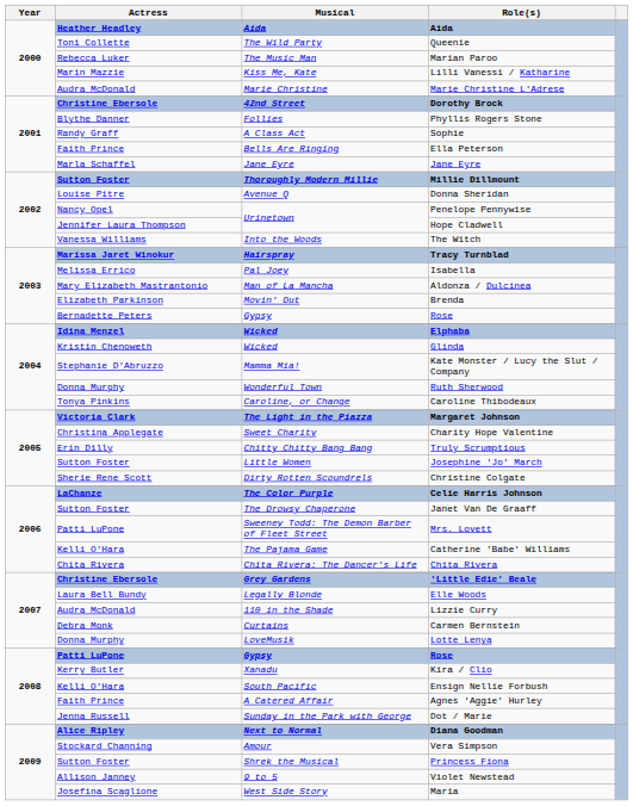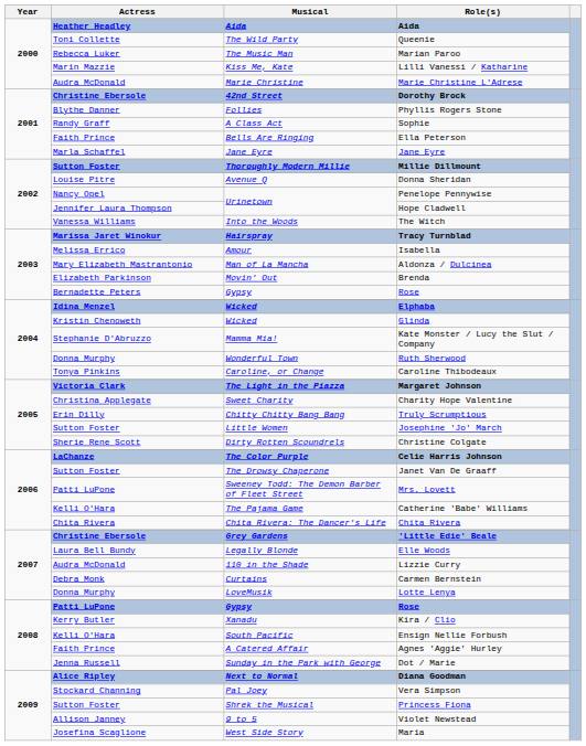Isabella | Musical: Pal Joey -> Amour
Vera Simpson | Musical: Amour -> Pal Joey
